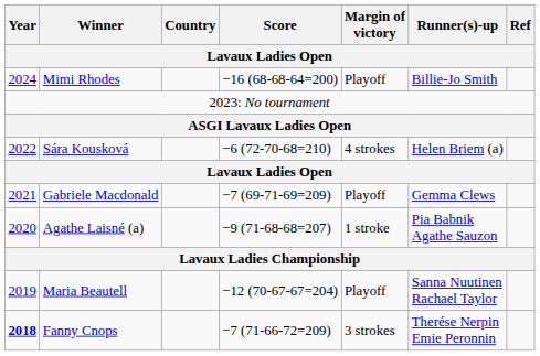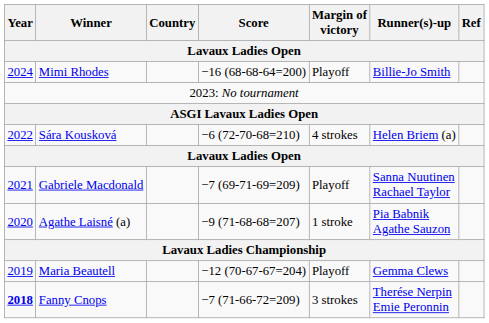Gabriele Macdonald | Runner(s)-up: Gemma Clews -> Sanna Nuutinen Rachael Taylor
Maria Beautell | Runner(s)-up: Sanna Nuutinen Rachael Taylor -> Gemma Clews
